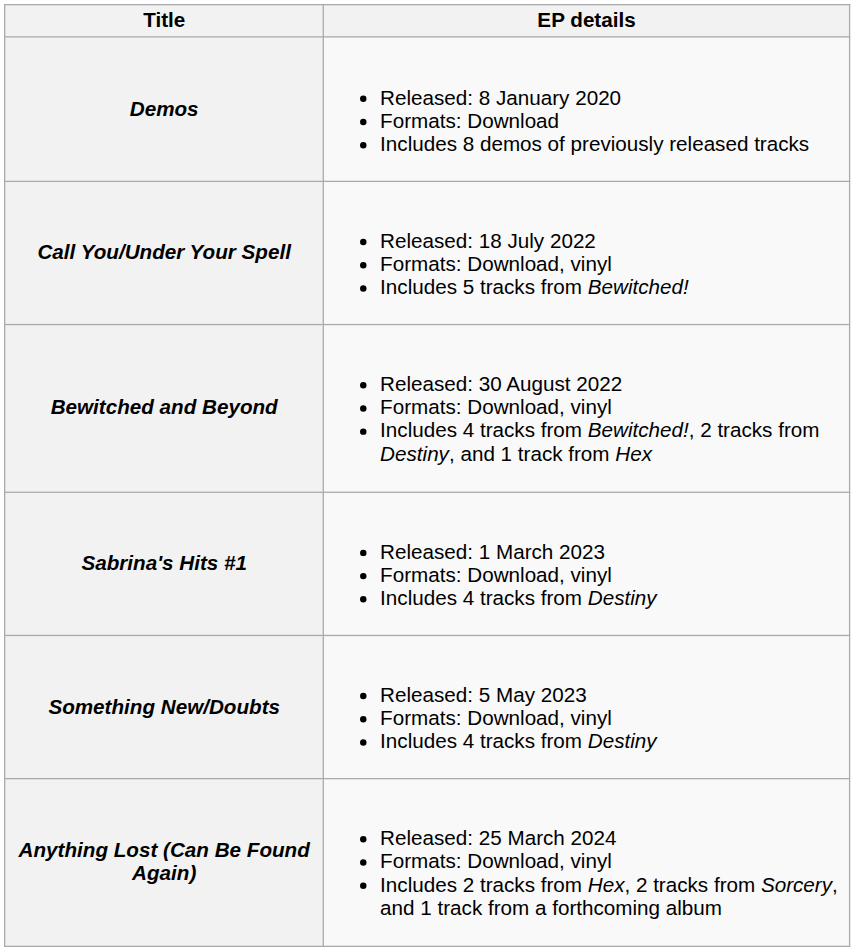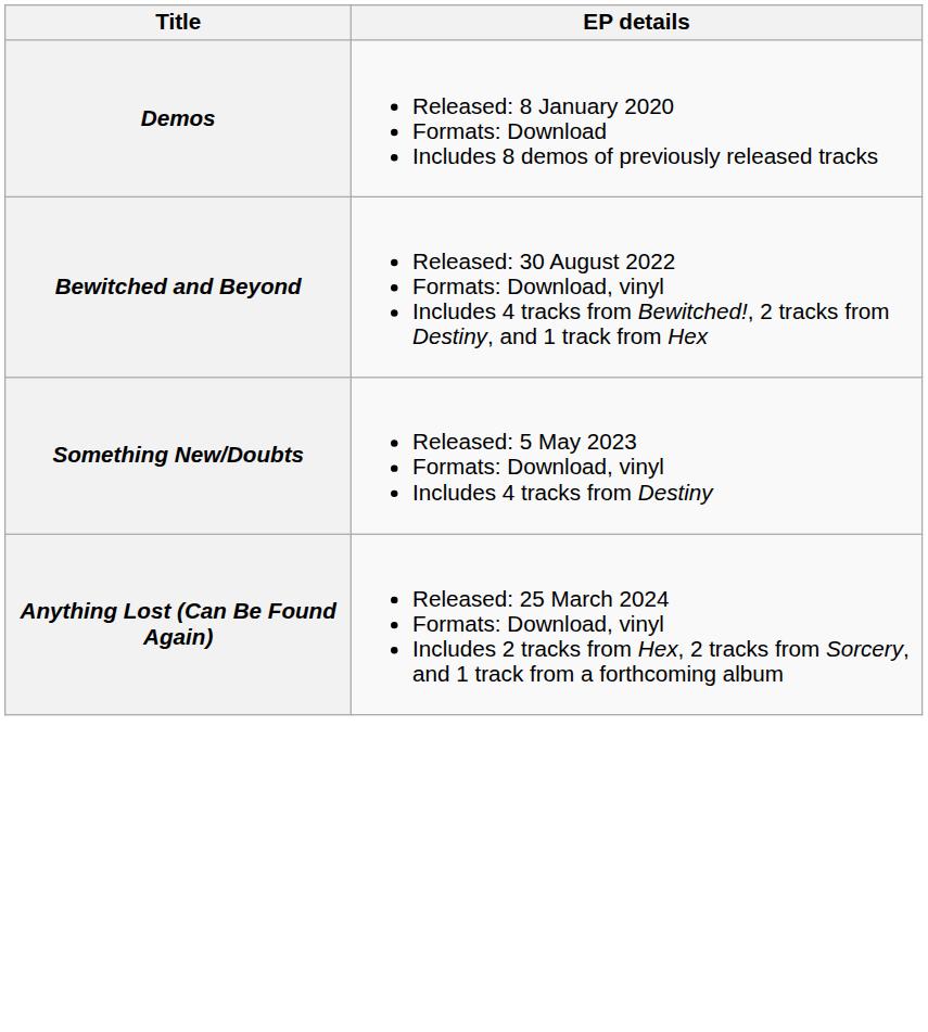- row: Call You/Under Your Spell | Released: 18 July 2022 Formats: Download, vinyl Includes 5 tracks from Bewitched!
- row: Sabrina's Hits #1 | Released: 1 March 2023 Formats: Download, vinyl Includes 4 tracks from Destiny
